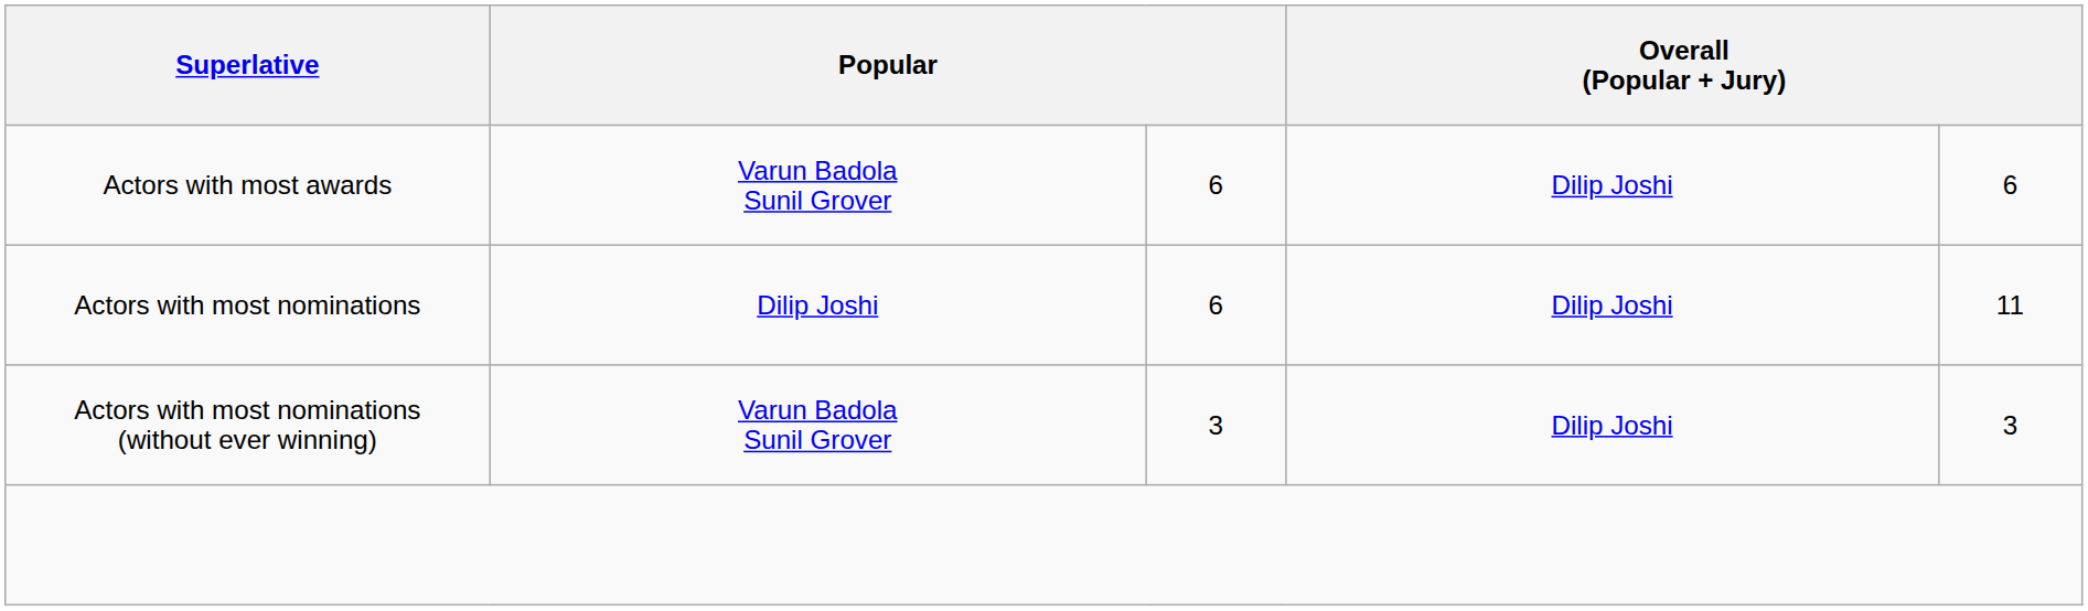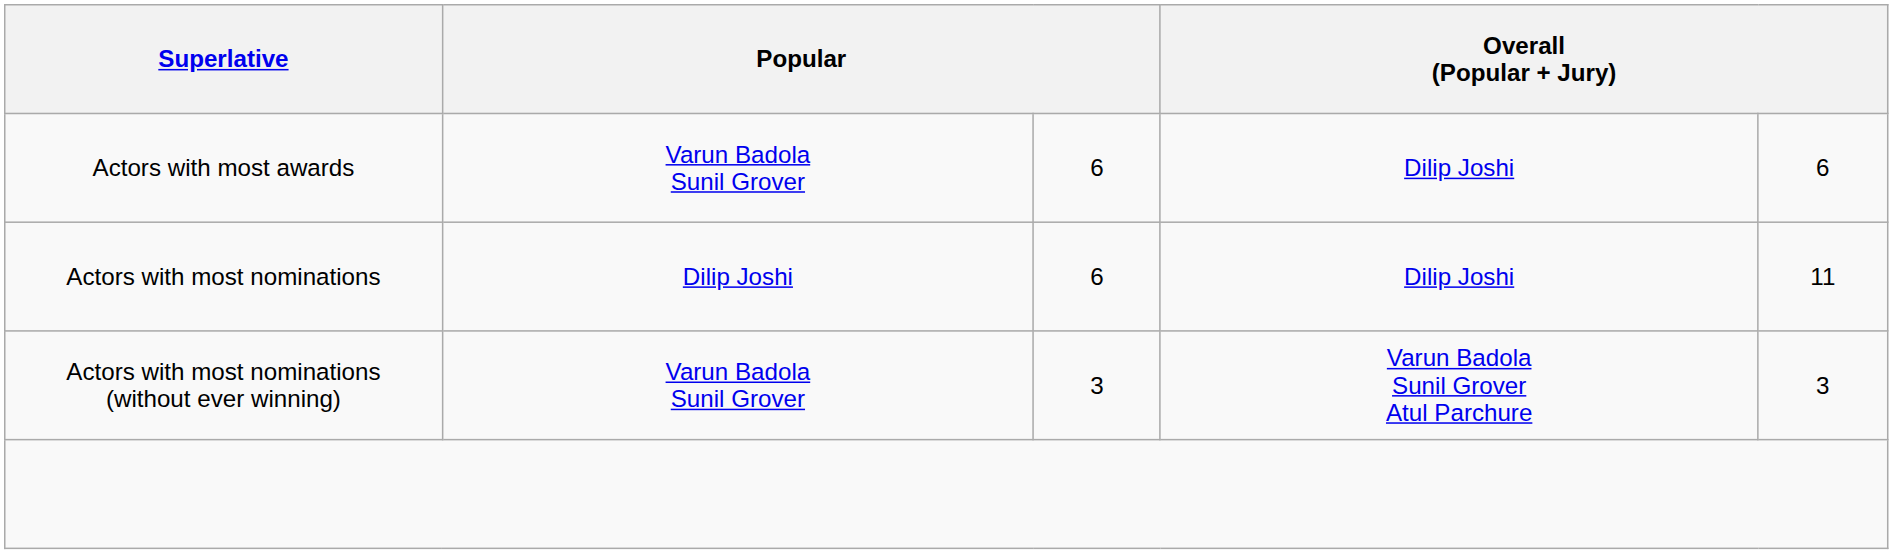Actors with most nominations (without ever winning) | column 4: Dilip Joshi -> Varun Badola Sunil Grover Atul Parchure
